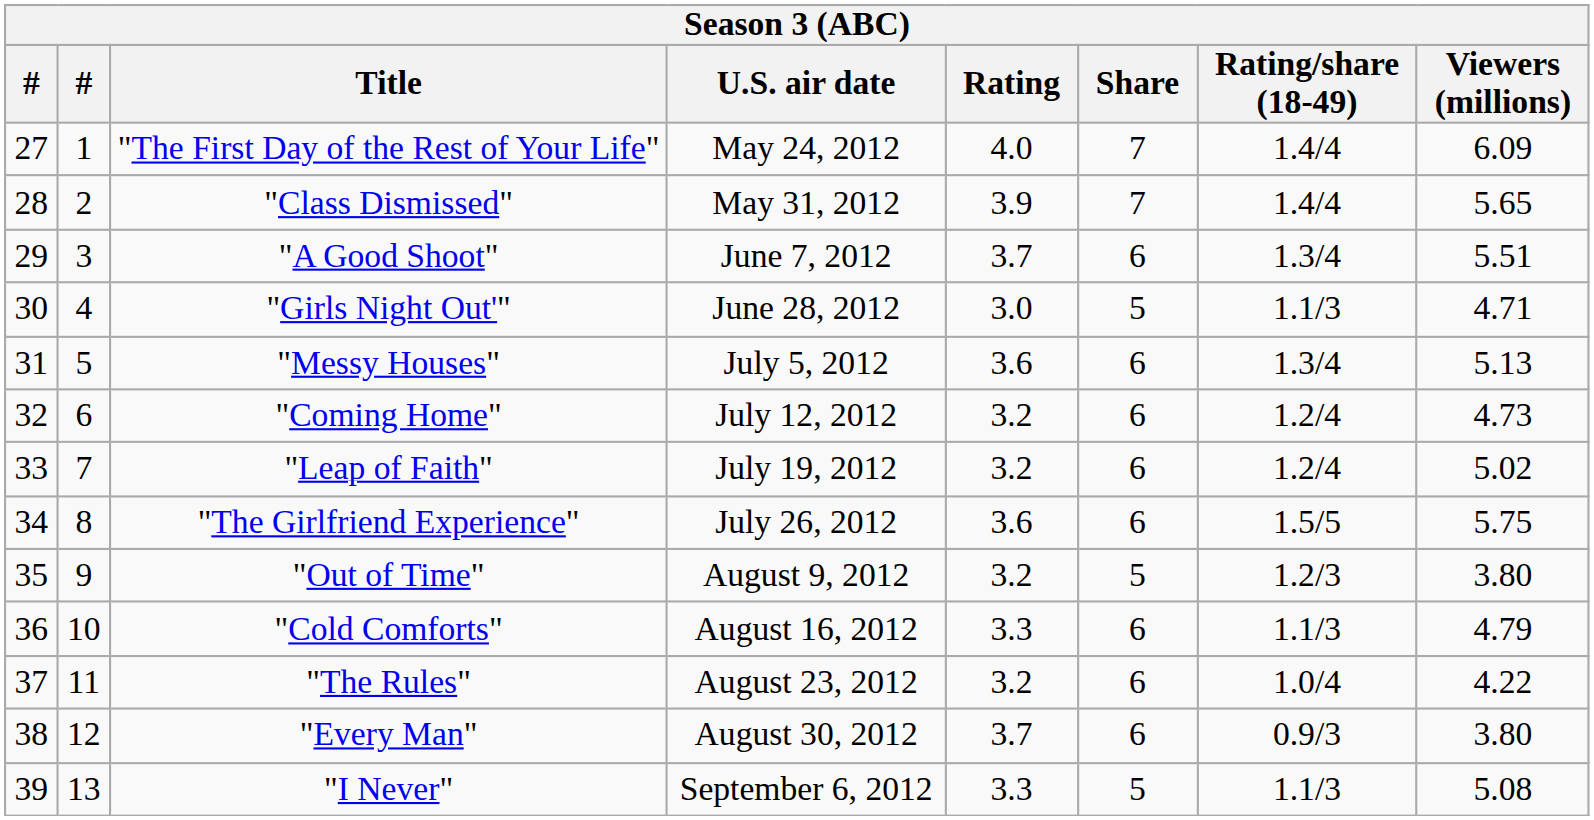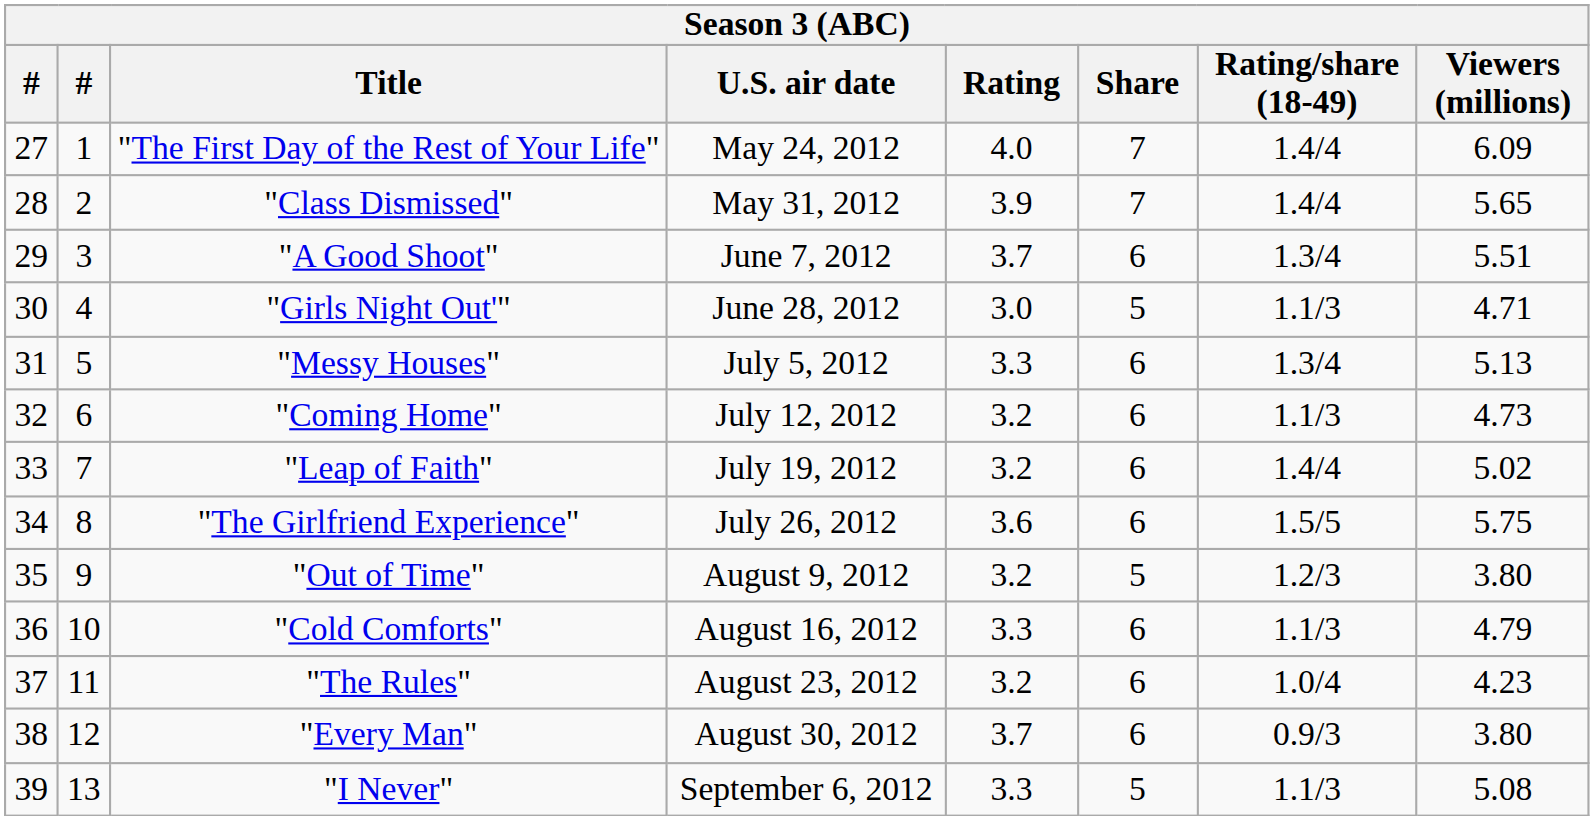"Messy Houses" | Rating: 3.6 -> 3.3
"Coming Home" | Rating/share (18-49): 1.2/4 -> 1.1/3
"Leap of Faith" | Rating/share (18-49): 1.2/4 -> 1.4/4
"The Rules" | Viewers (millions): 4.22 -> 4.23
